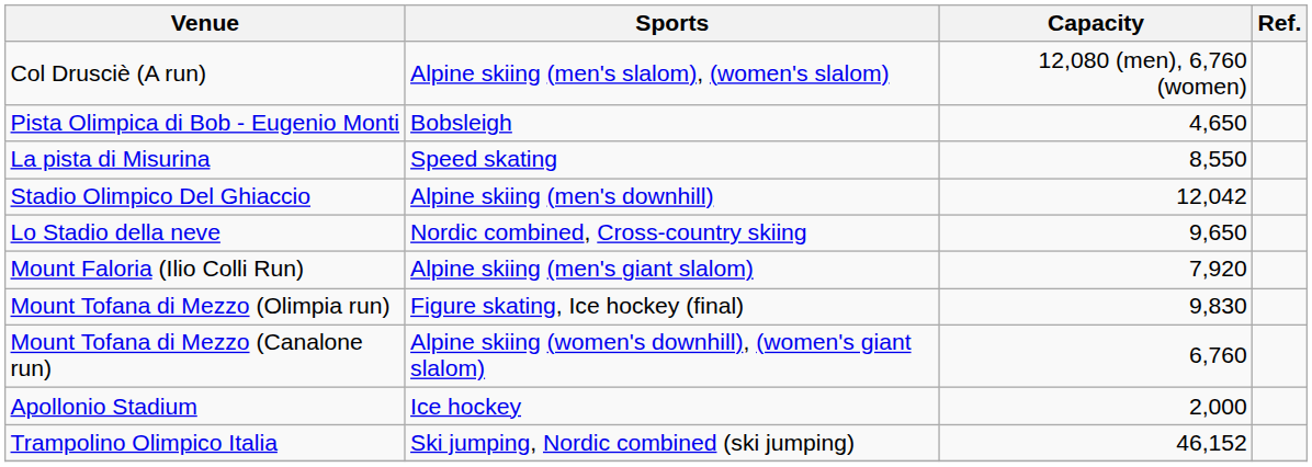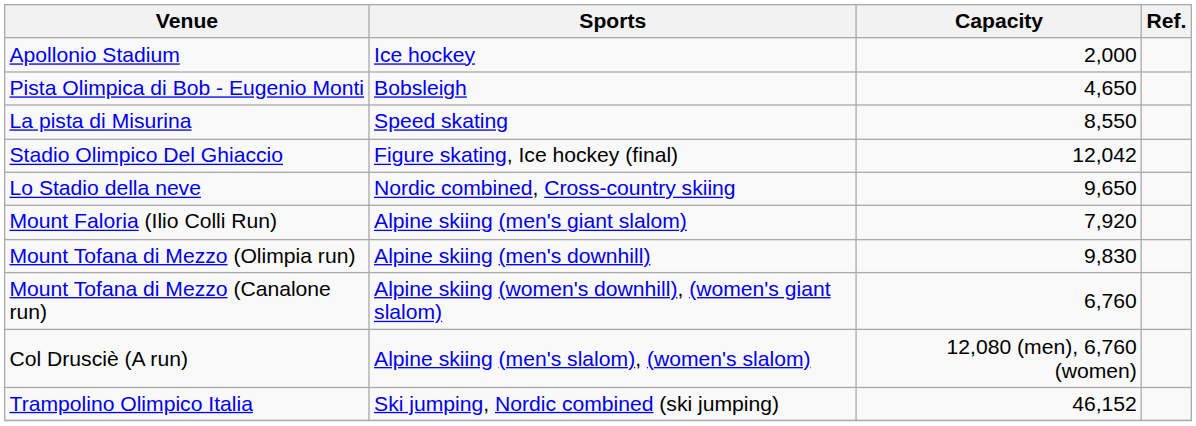rows swapped: Apollonio Stadium <-> Col Drusciè (A run)
Stadio Olimpico Del Ghiaccio | Sports: Alpine skiing (men's downhill) -> Figure skating, Ice hockey (final)
Mount Tofana di Mezzo (Olimpia run) | Sports: Figure skating, Ice hockey (final) -> Alpine skiing (men's downhill)
